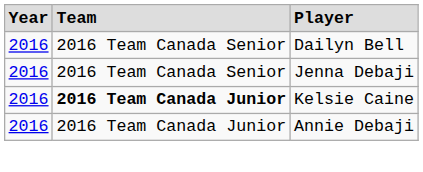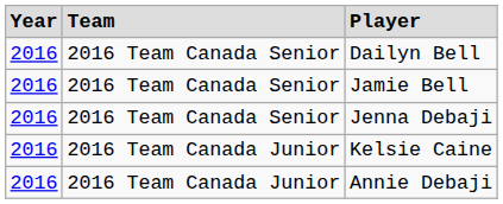+ row: 2016 | 2016 Team Canada Senior | Jamie Bell
Kelsie Caine | column 2: bold -> normal
